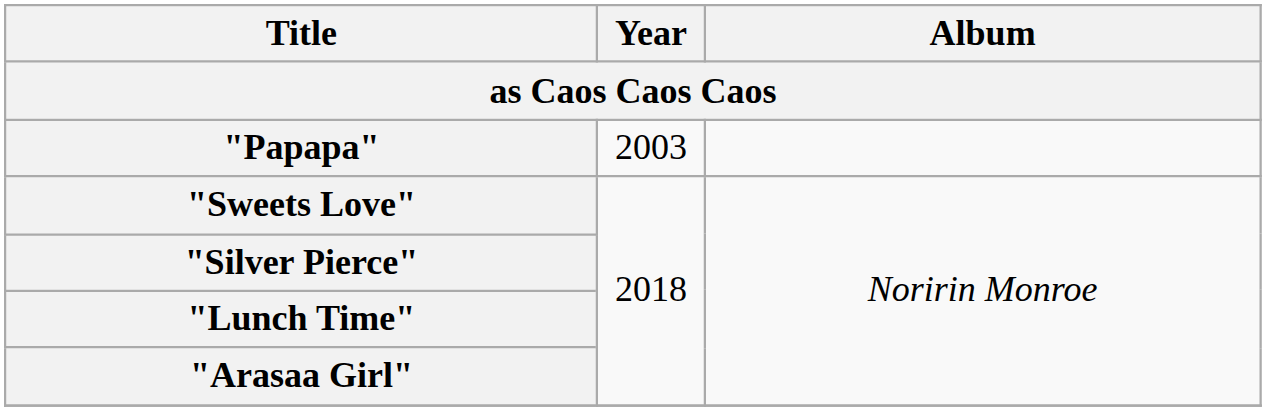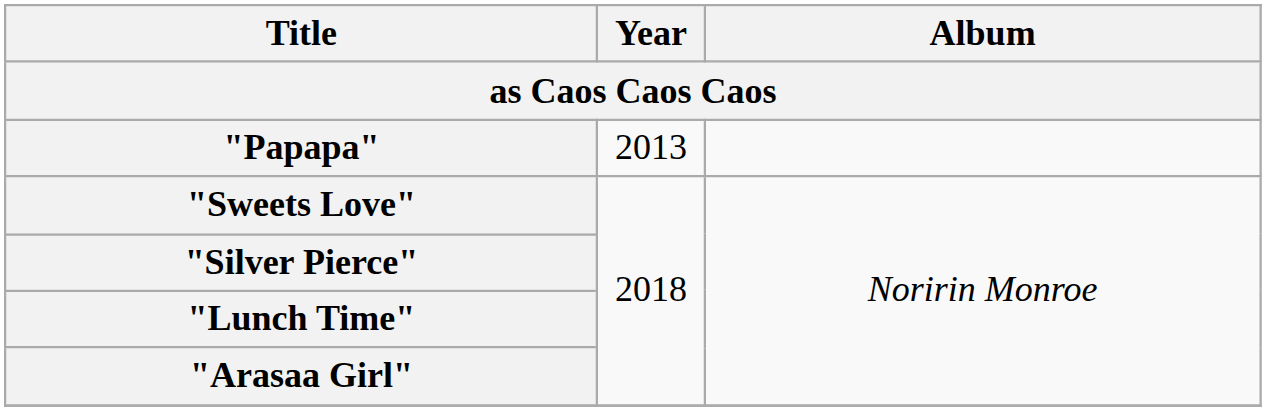"Papapa" | Year: 2003 -> 2013
